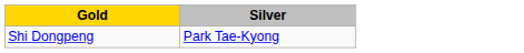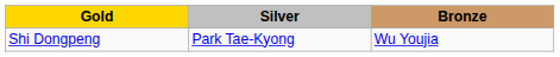+ column: Bronze | Wu Youjia
